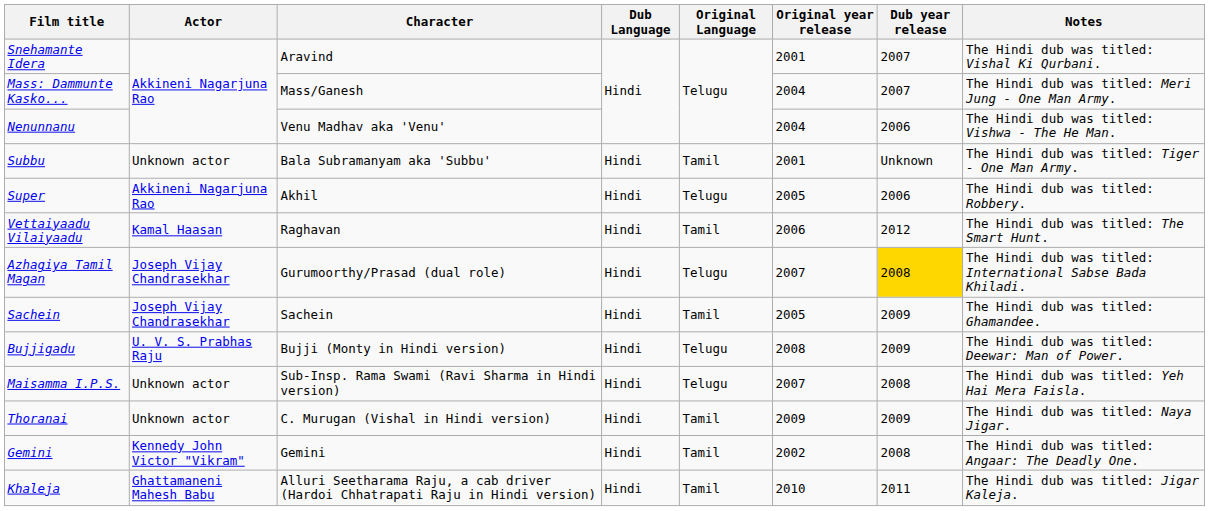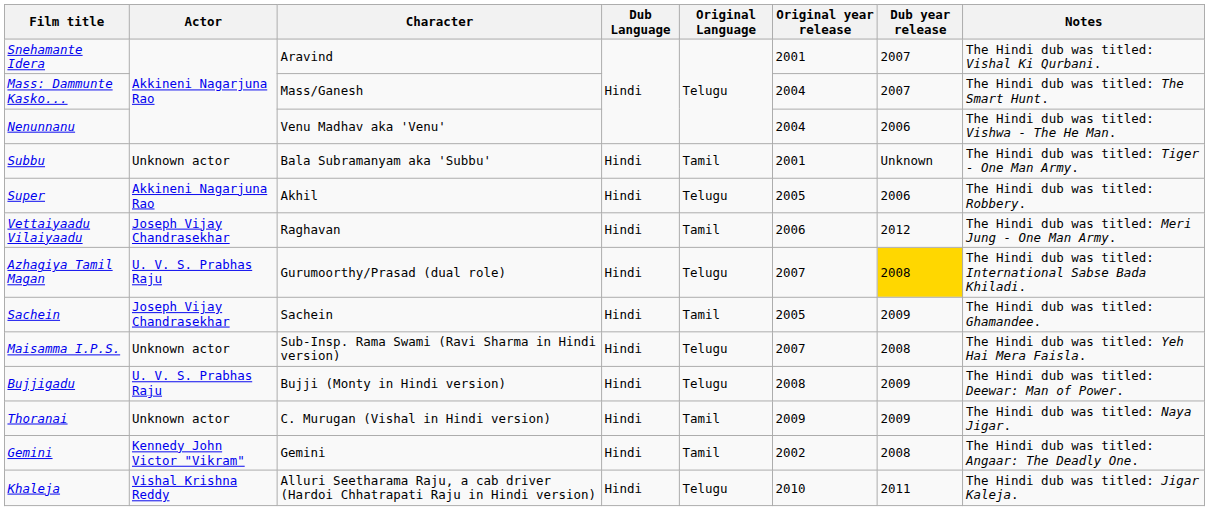Mass: Dammunte Kasko... | Notes: The Hindi dub was titled: Meri Jung - One Man Army. -> The Hindi dub was titled: The Smart Hunt.
Vettaiyaadu Vilaiyaadu | Actor: Kamal Haasan -> Joseph Vijay Chandrasekhar
Vettaiyaadu Vilaiyaadu | Notes: The Hindi dub was titled: The Smart Hunt. -> The Hindi dub was titled: Meri Jung - One Man Army.
Azhagiya Tamil Magan | Actor: Joseph Vijay Chandrasekhar -> U. V. S. Prabhas Raju
rows swapped: Maisamma I.P.S. <-> Bujjigadu
Khaleja | Actor: Ghattamaneni Mahesh Babu -> Vishal Krishna Reddy
Khaleja | Original Language: Tamil -> Telugu
